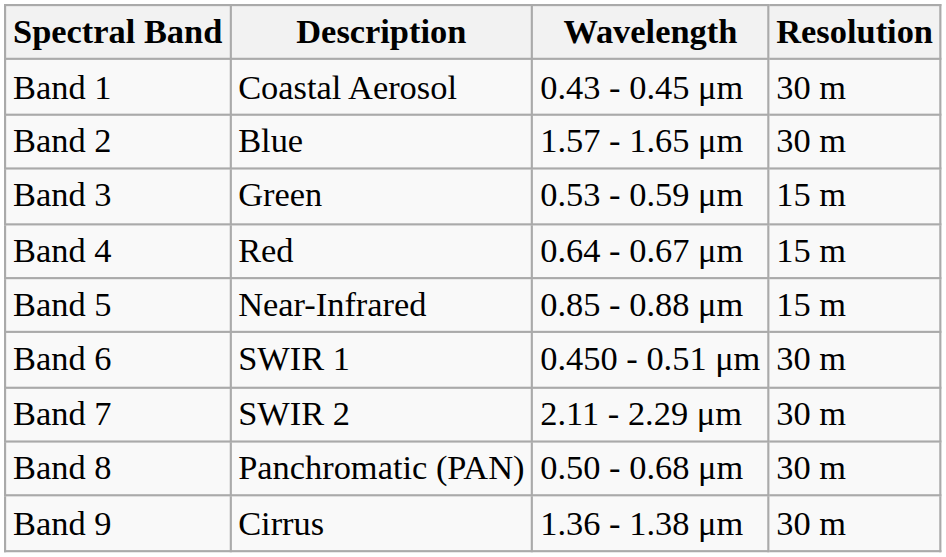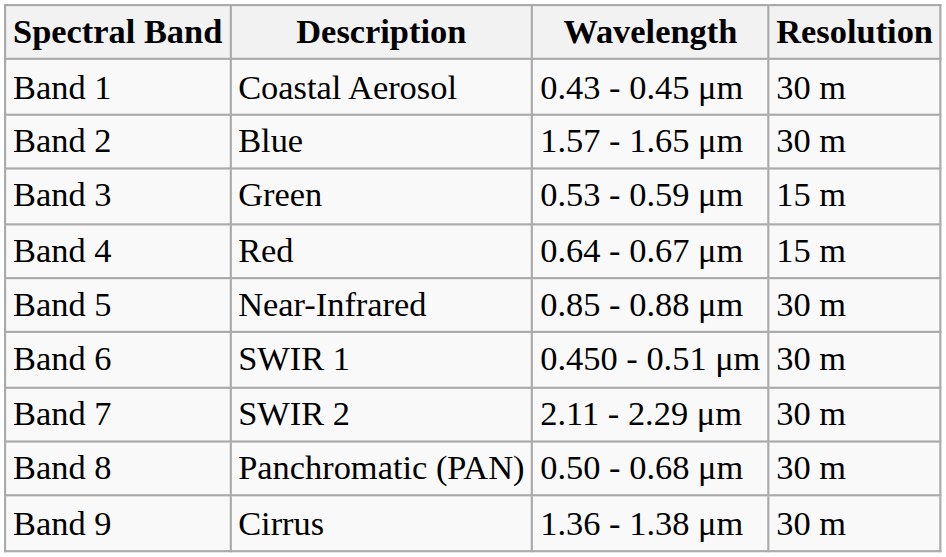Band 5 | Resolution: 15 m -> 30 m
